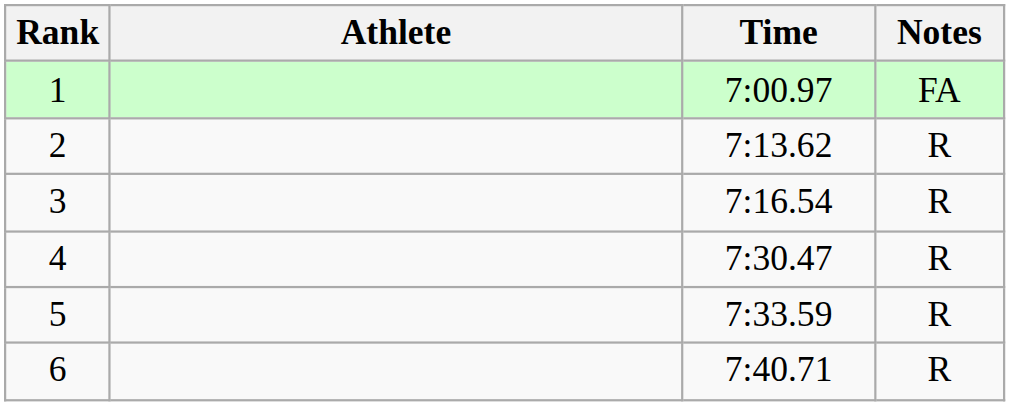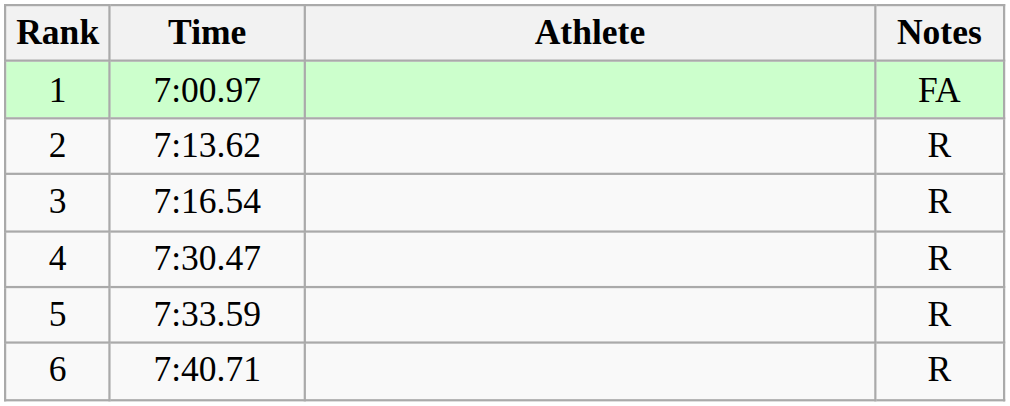columns swapped: Athlete <-> Time
